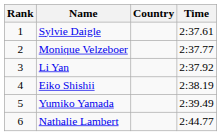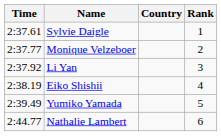columns swapped: Rank <-> Time
